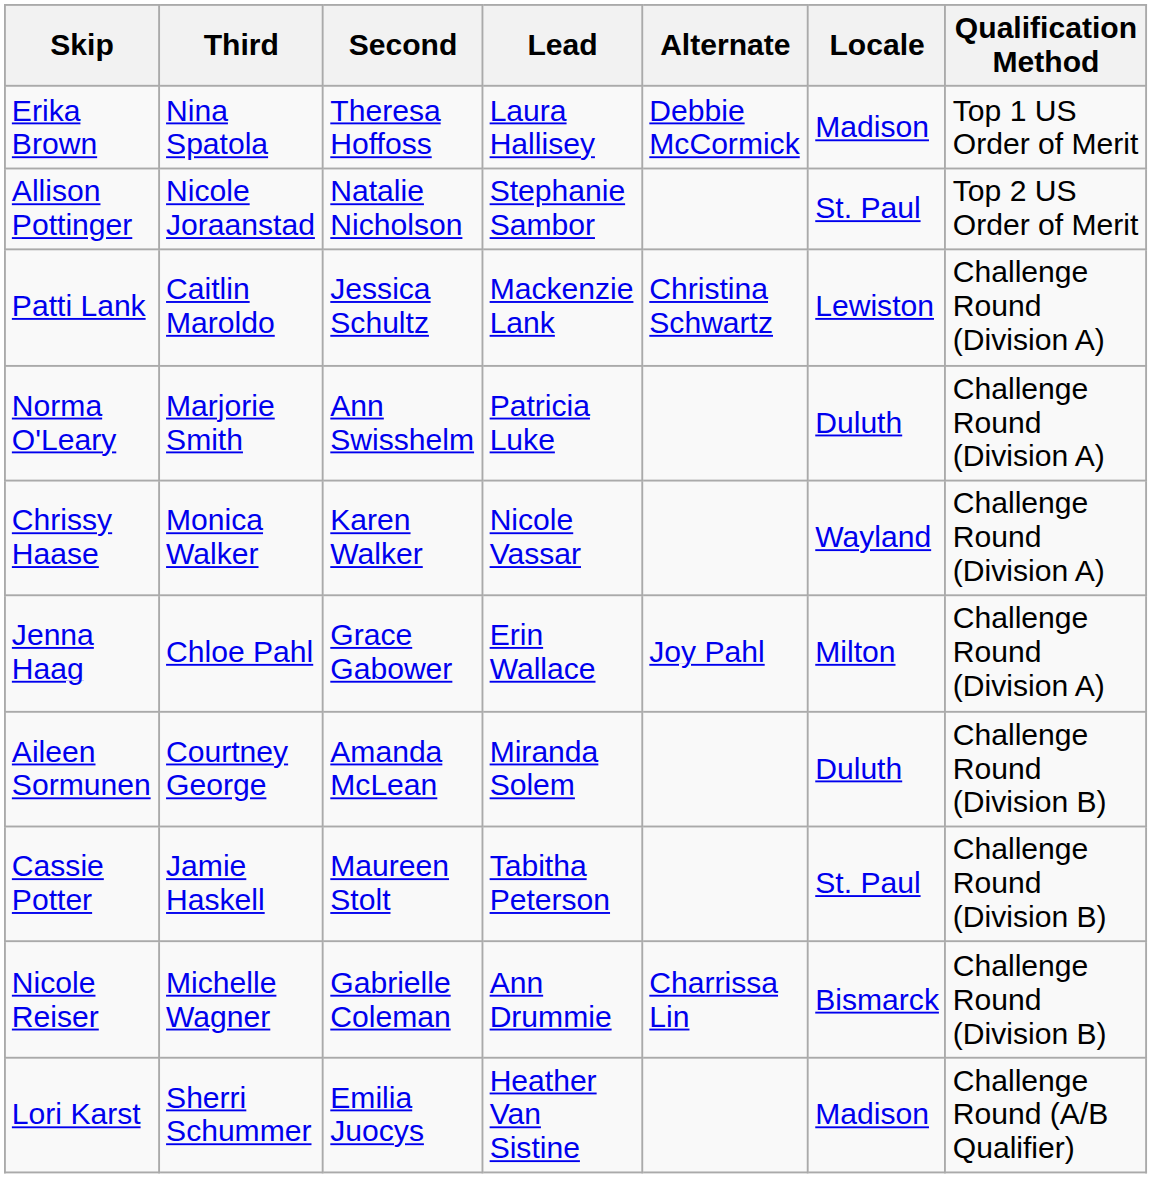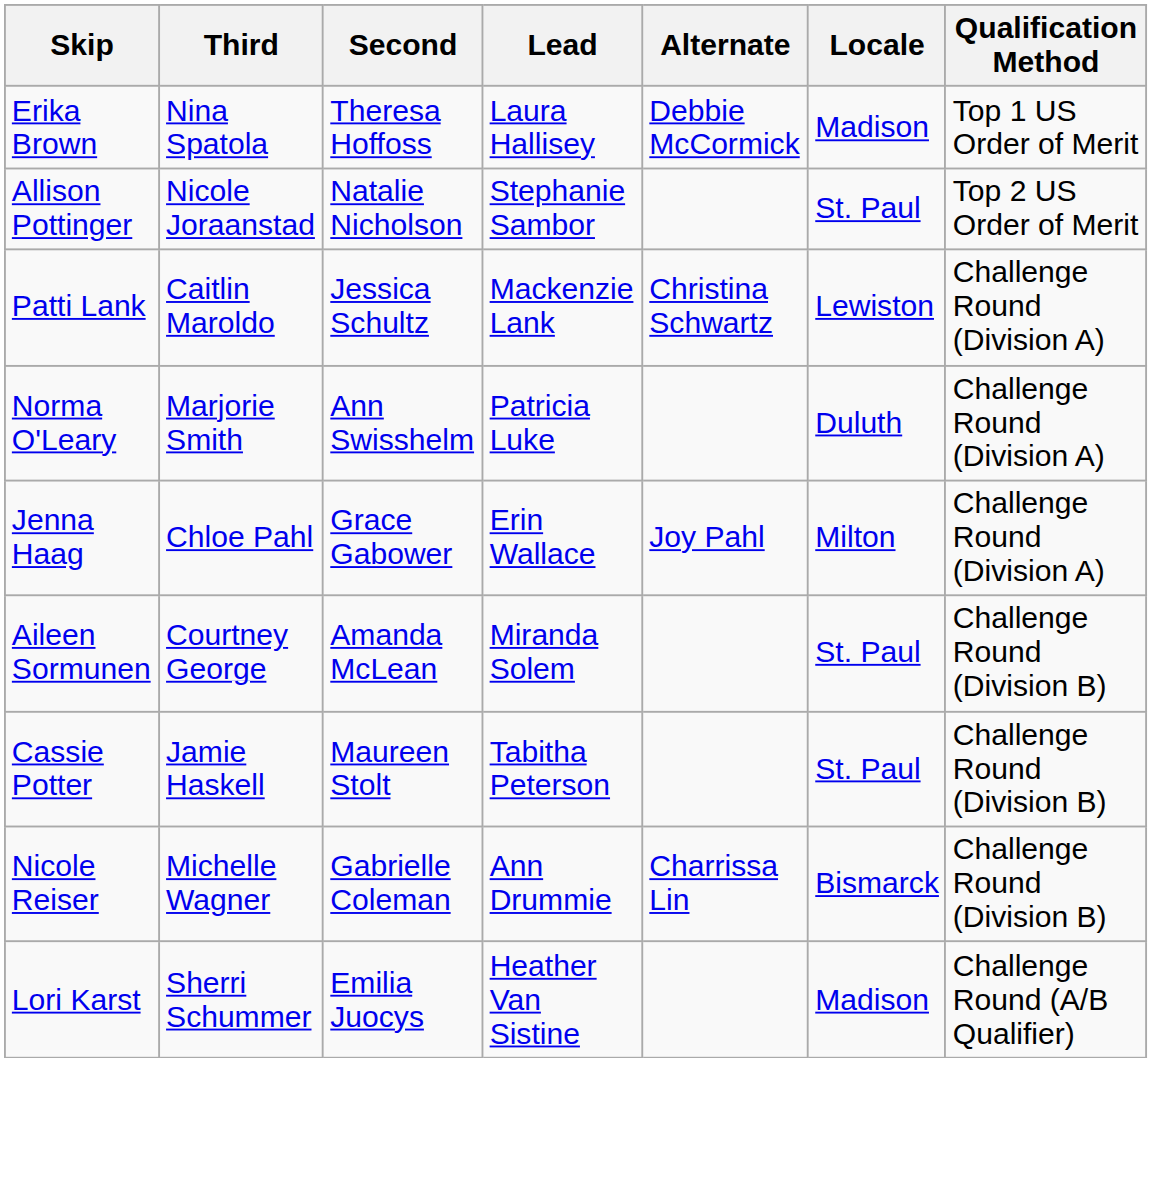- row: Chrissy Haase | Monica Walker | Karen Walker | Nicole Vassar | Wayland | Challenge Round (Division A)
Aileen Sormunen | Locale: Duluth -> St. Paul
